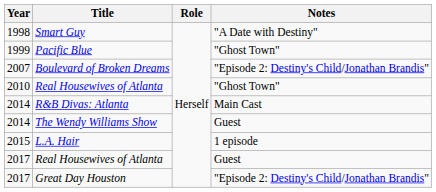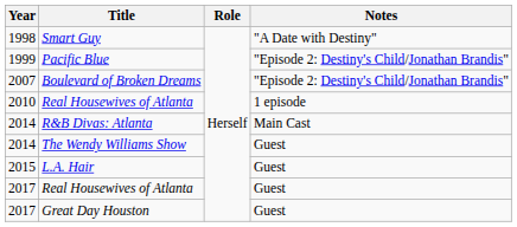Pacific Blue | Notes: "Ghost Town" -> "Episode 2: Destiny's Child/Jonathan Brandis"
2010 / Real Housewives of Atlanta | Notes: "Ghost Town" -> 1 episode
L.A. Hair | Notes: 1 episode -> Guest
Great Day Houston | Notes: "Episode 2: Destiny's Child/Jonathan Brandis" -> Guest
